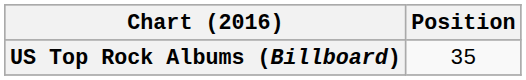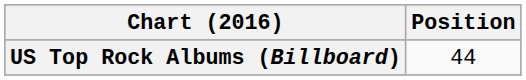US Top Rock Albums (Billboard) | Position: 35 -> 44
